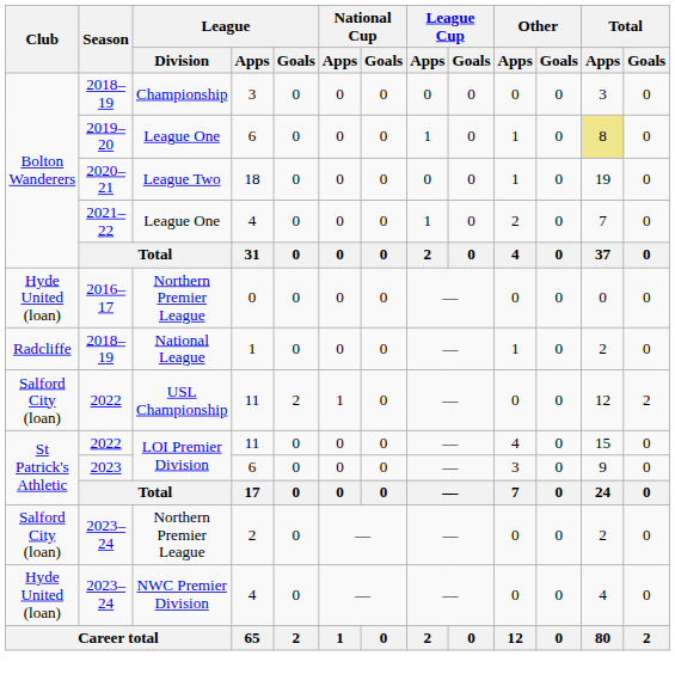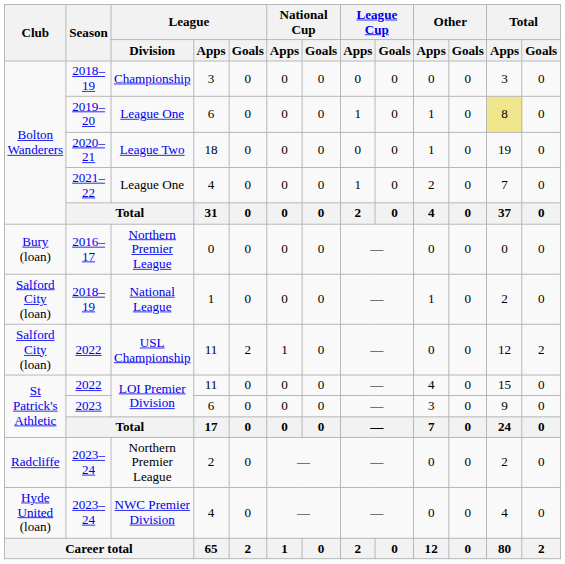2016–17 | Club: Hyde United (loan) -> Bury (loan)
2018–19 / National League | Club: Radcliffe -> Salford City (loan)
2023–24 / Northern Premier League | Club: Salford City (loan) -> Radcliffe
